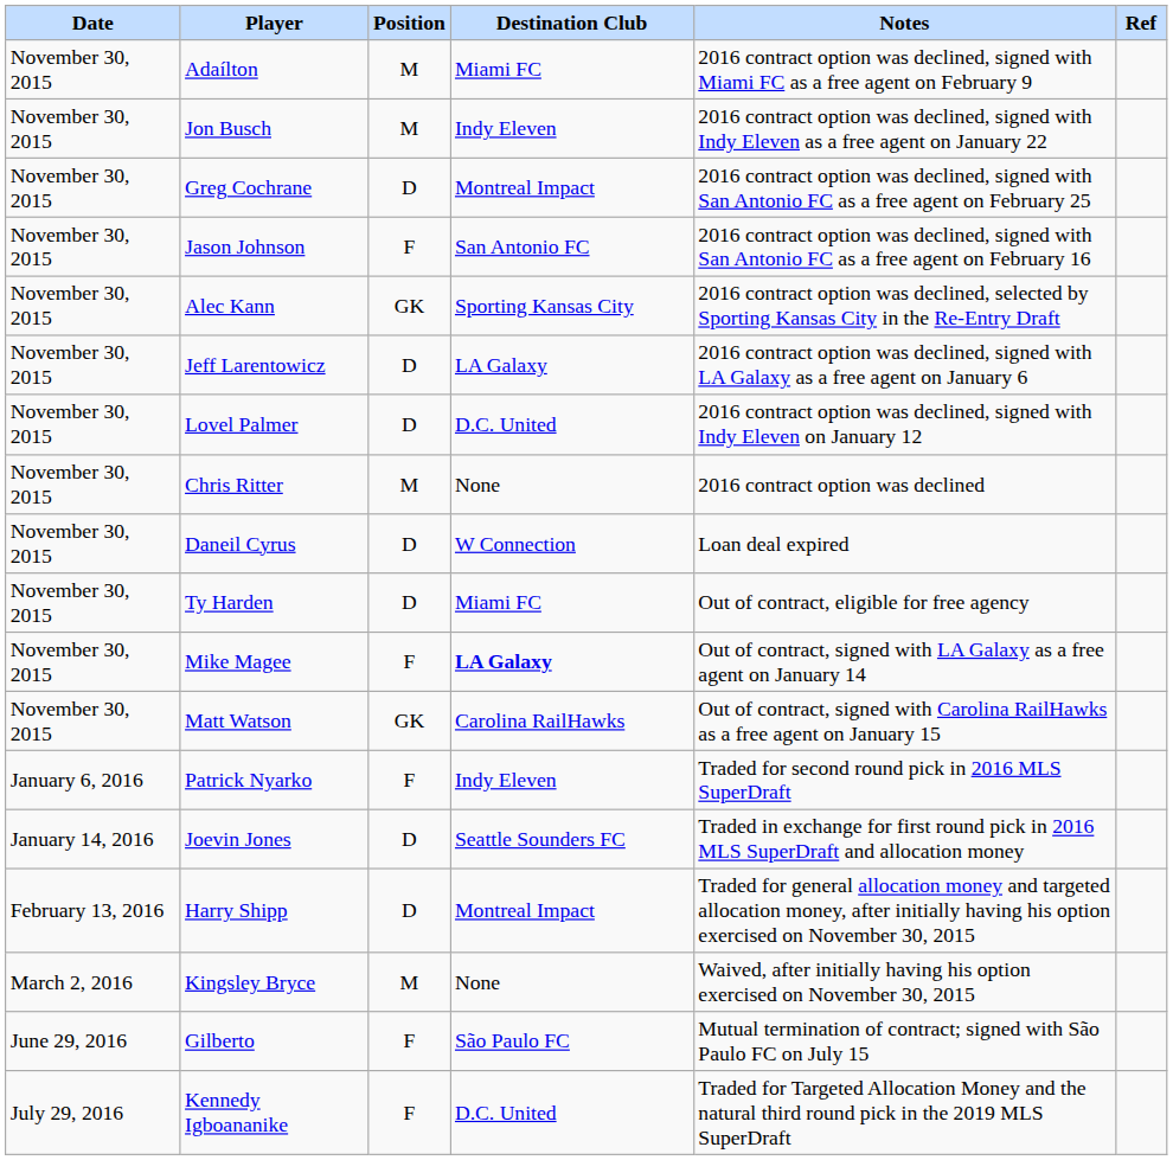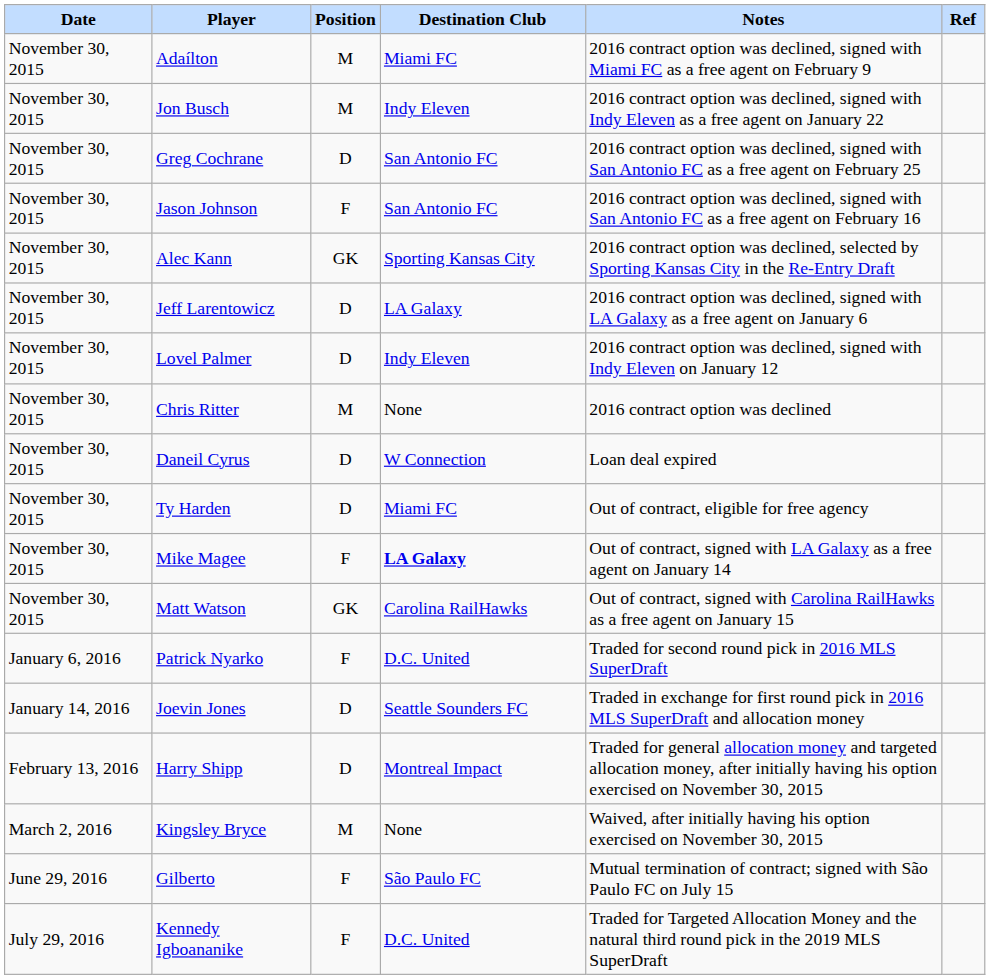Greg Cochrane | Destination Club: Montreal Impact -> San Antonio FC
Lovel Palmer | Destination Club: D.C. United -> Indy Eleven
Patrick Nyarko | Destination Club: Indy Eleven -> D.C. United
